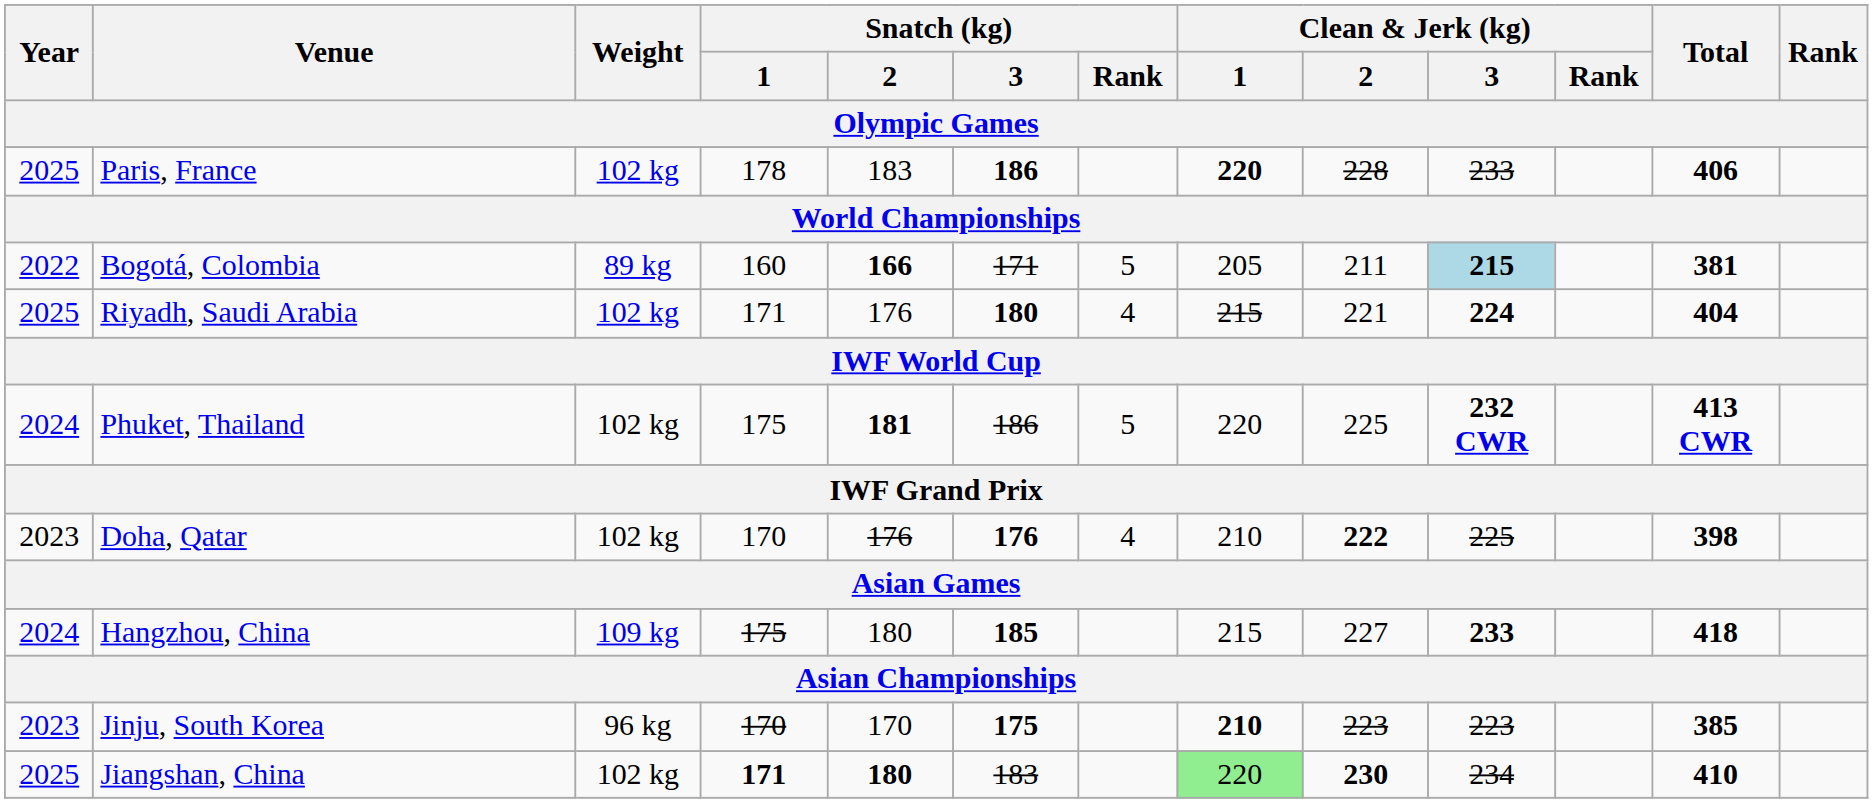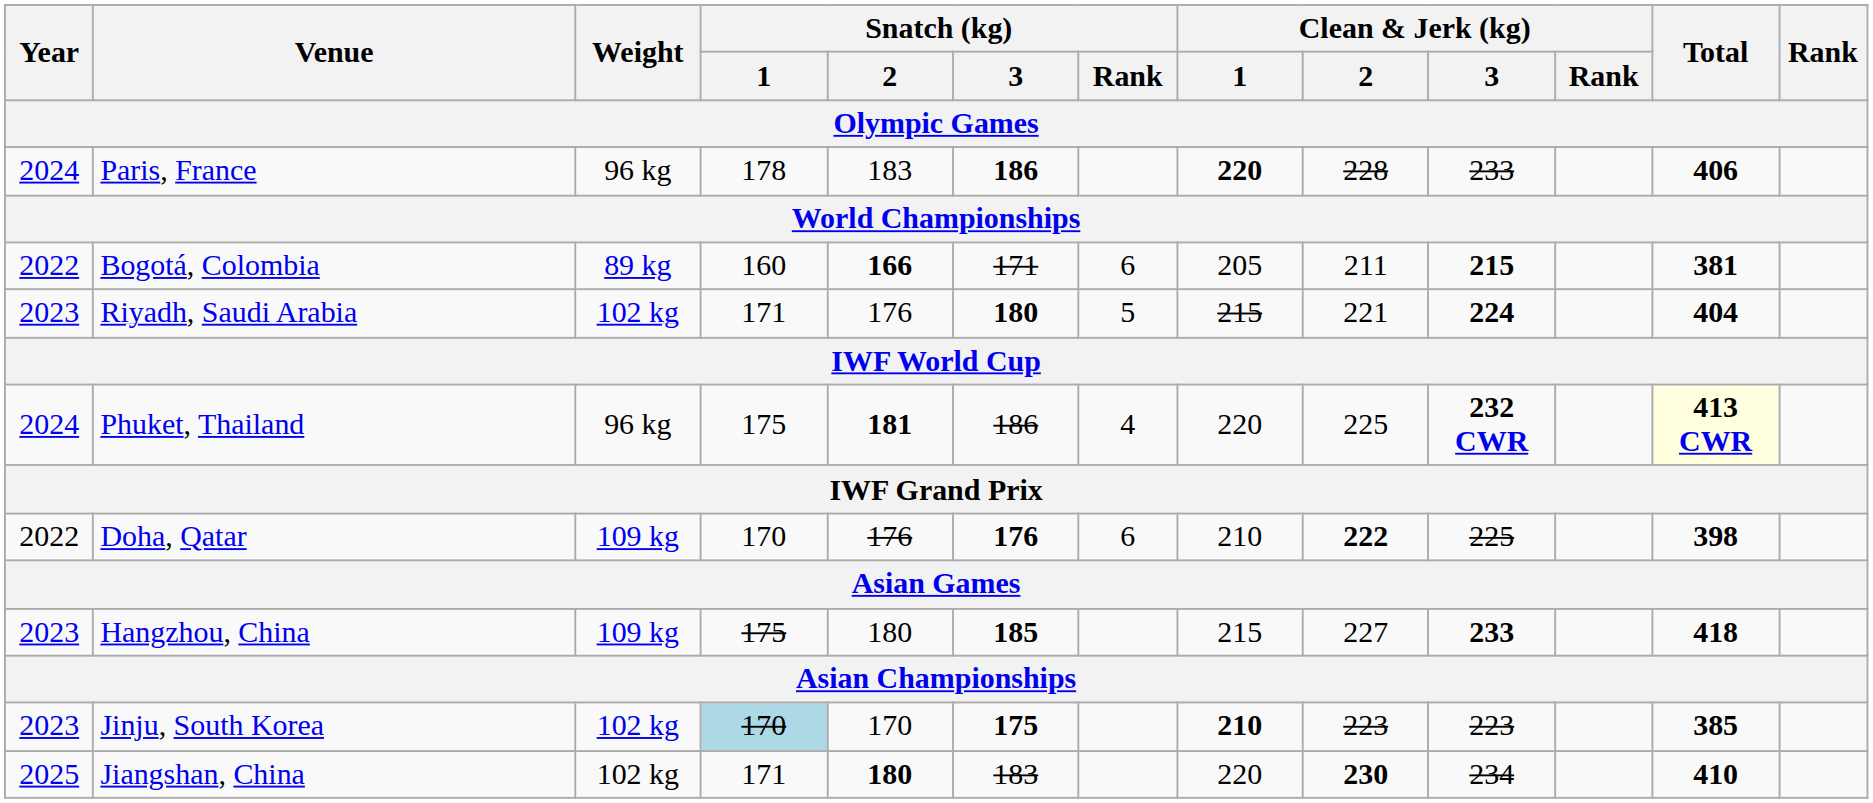Paris, France | Year: 2025 -> 2024
Paris, France | Weight: 102 kg -> 96 kg
Bogotá, Colombia | Snatch (kg) / Rank: 5 -> 6
Bogotá, Colombia | Clean & Jerk (kg) / 3: lightblue background -> no background
Riyadh, Saudi Arabia | Year: 2025 -> 2023
Riyadh, Saudi Arabia | Snatch (kg) / Rank: 4 -> 5
Phuket, Thailand | Weight: 102 kg -> 96 kg
Phuket, Thailand | Snatch (kg) / Rank: 5 -> 4
Phuket, Thailand | Total: no background -> lightyellow background
Doha, Qatar | Year: 2023 -> 2022
Doha, Qatar | Weight: 102 kg -> 109 kg
Doha, Qatar | Snatch (kg) / Rank: 4 -> 6
Hangzhou, China | Year: 2024 -> 2023
Jinju, South Korea | Weight: 96 kg -> 102 kg
Jinju, South Korea | Snatch (kg) / 1: no background -> lightblue background
Jiangshan, China | Snatch (kg) / 1: bold -> normal
Jiangshan, China | Clean & Jerk (kg) / 1: lightgreen background -> no background
